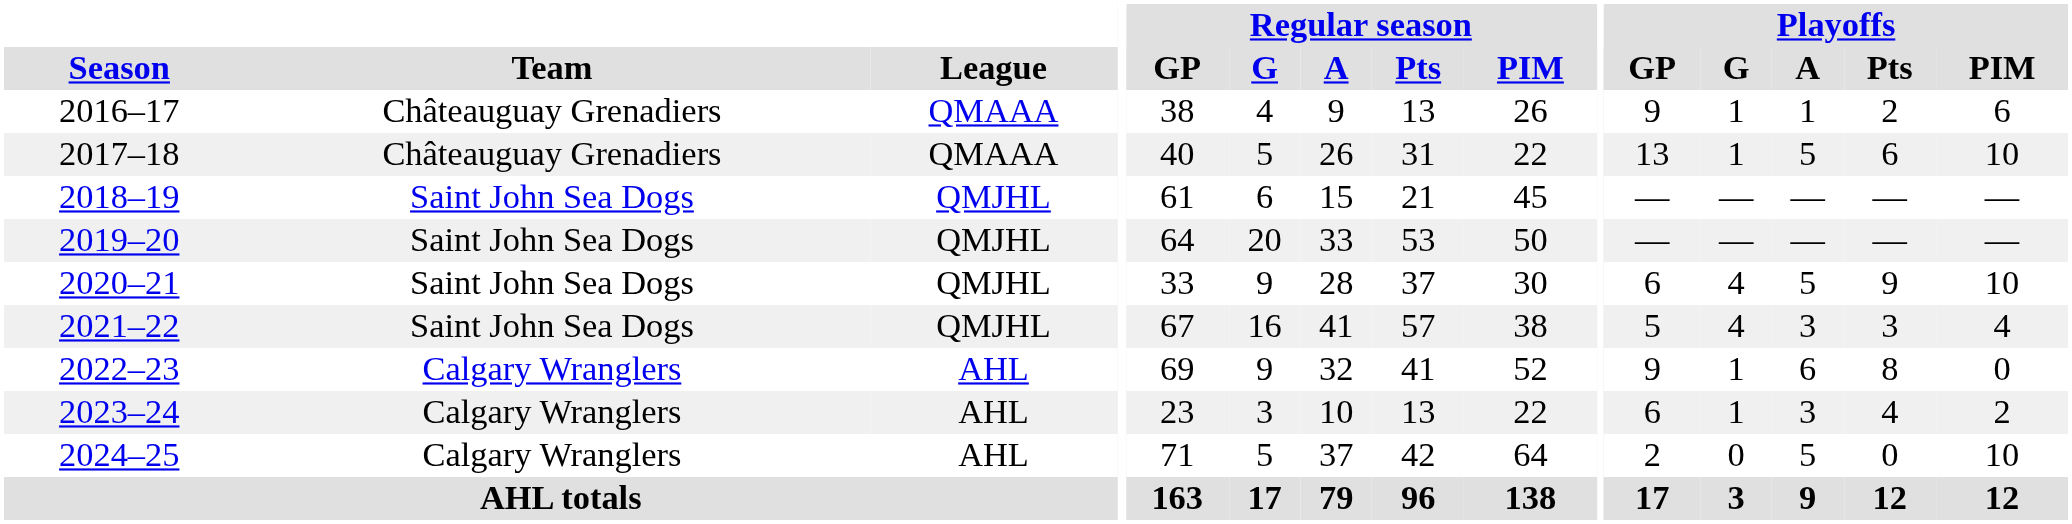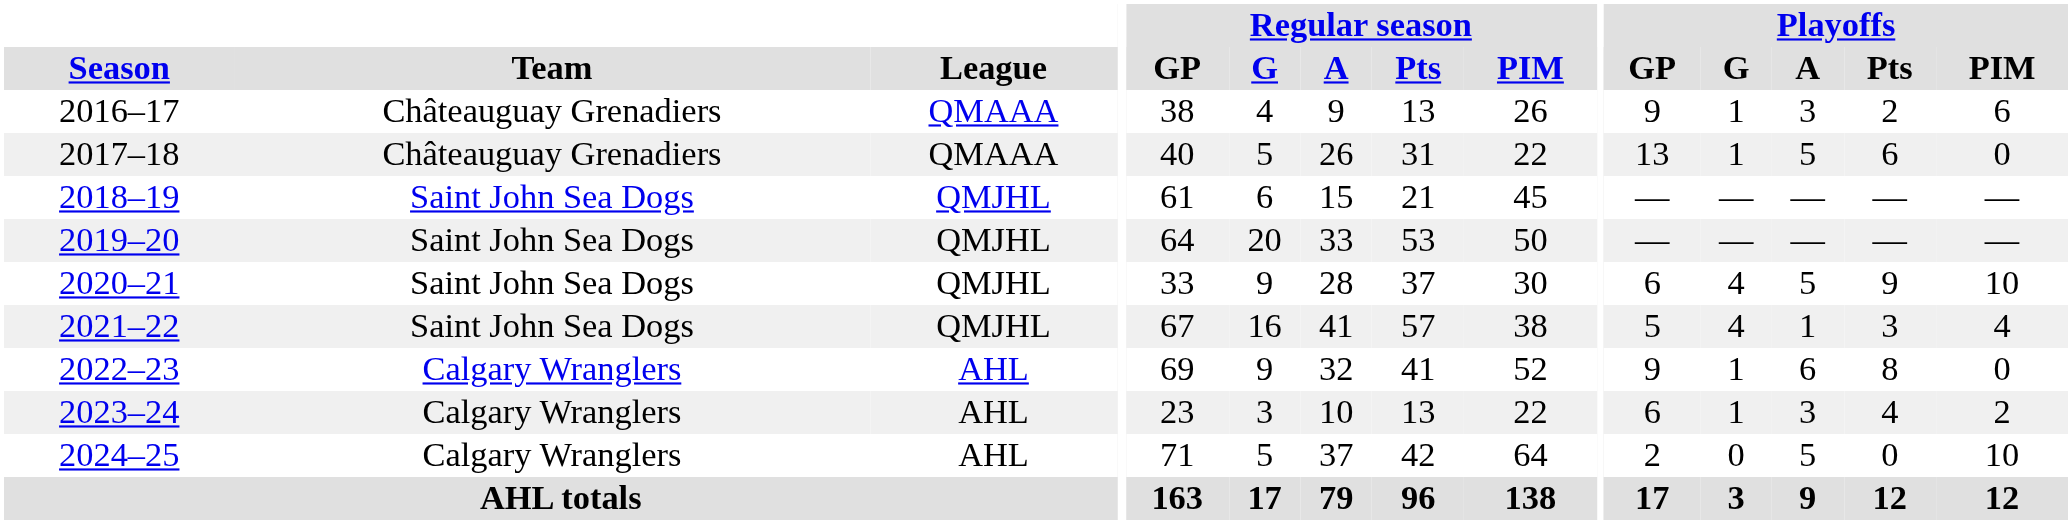2016–17 | Playoffs / A: 1 -> 3
2017–18 | Playoffs / PIM: 10 -> 0
2021–22 | Playoffs / A: 3 -> 1
